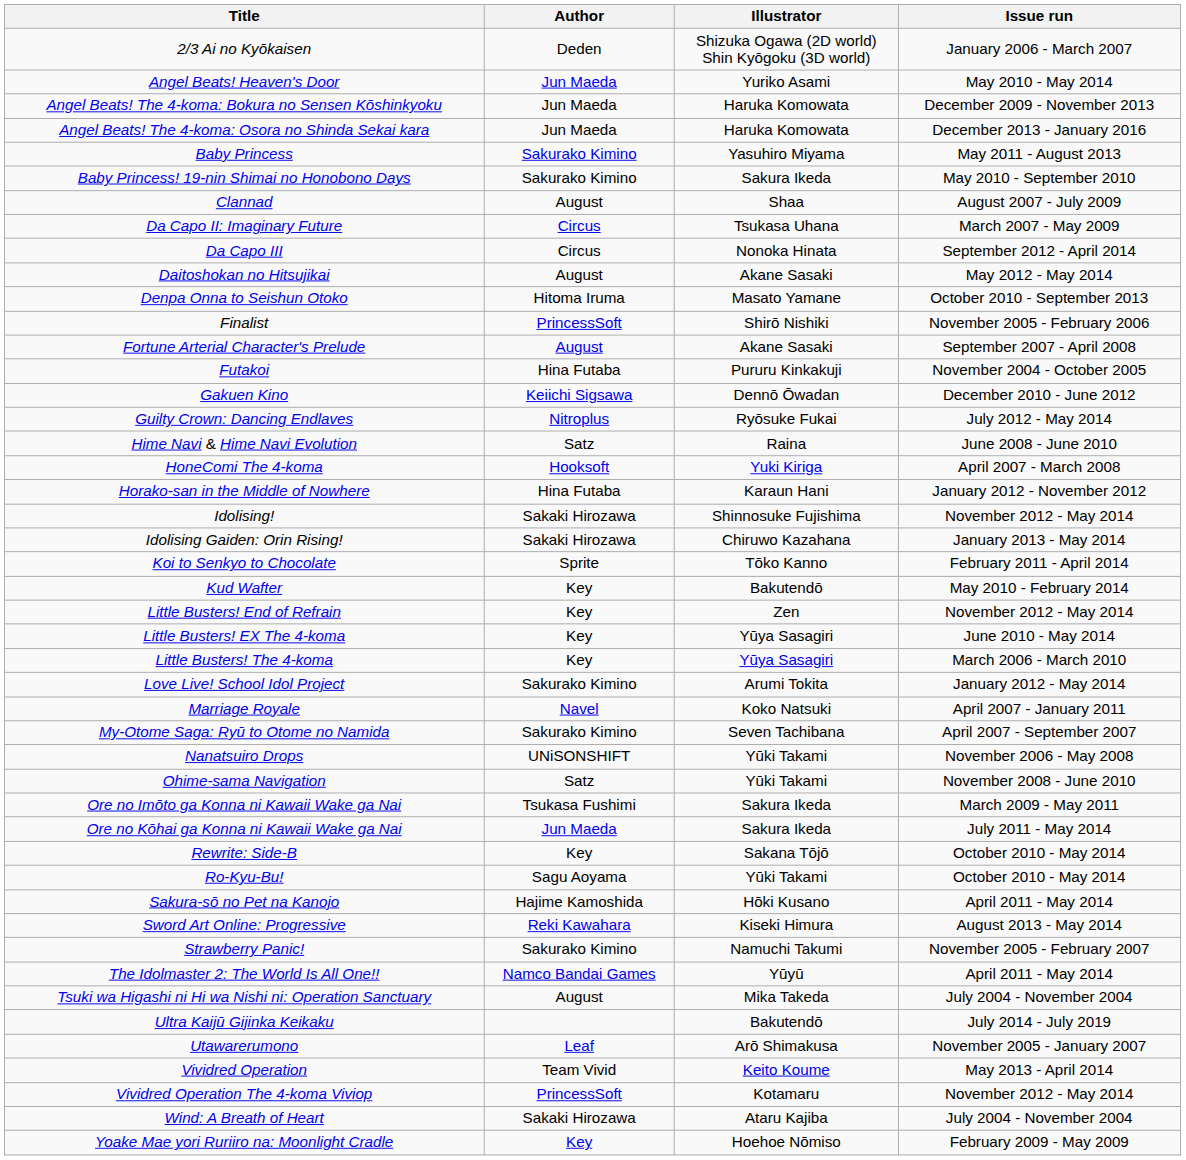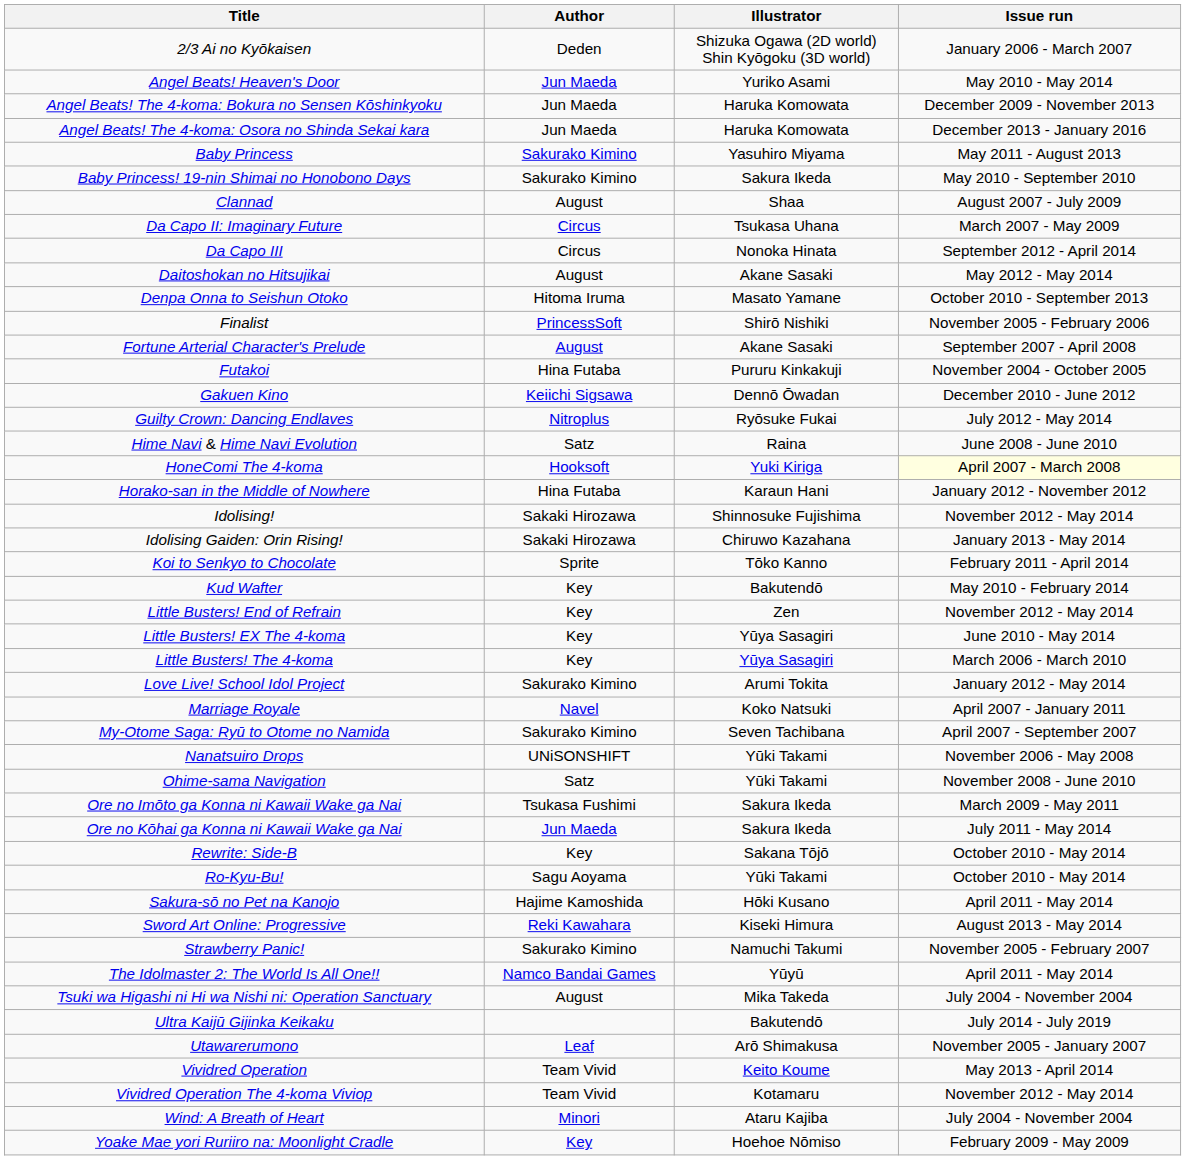HoneComi The 4-koma | Issue run: no background -> lightyellow background
Vividred Operation The 4-koma Viviop | Author: PrincessSoft -> Team Vivid
Wind: A Breath of Heart | Author: Sakaki Hirozawa -> Minori
